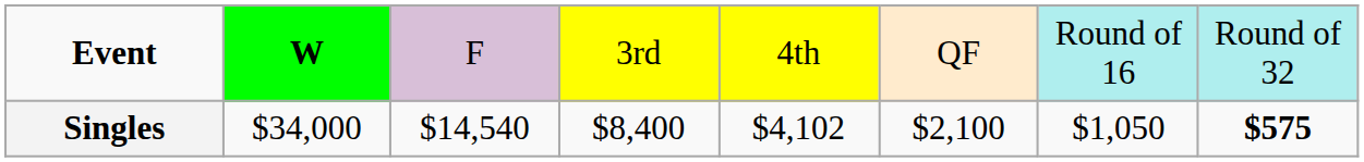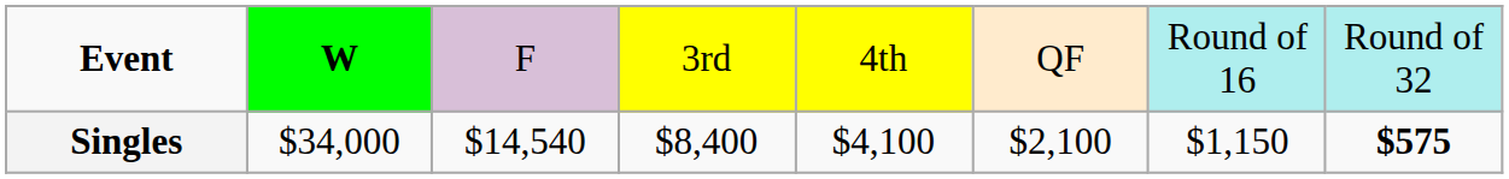Singles | column 5: $4,102 -> $4,100
Singles | column 7: $1,050 -> $1,150
